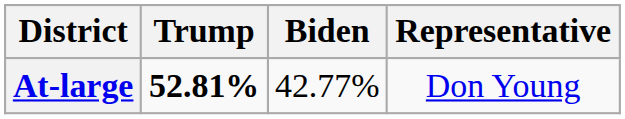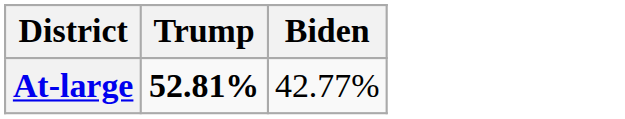- column: Representative | Don Young
